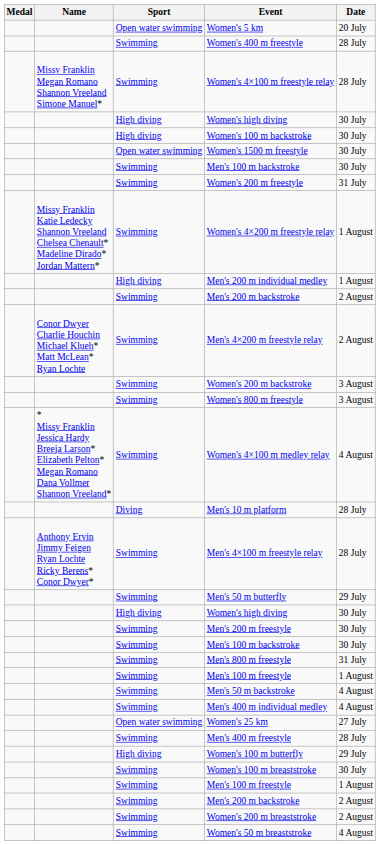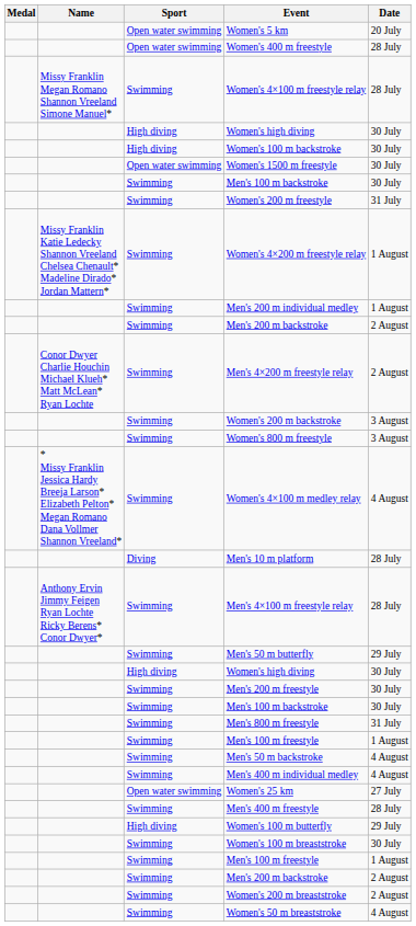Women's 400 m freestyle | Sport: Swimming -> Open water swimming
Men's 200 m individual medley | Sport: High diving -> Swimming
